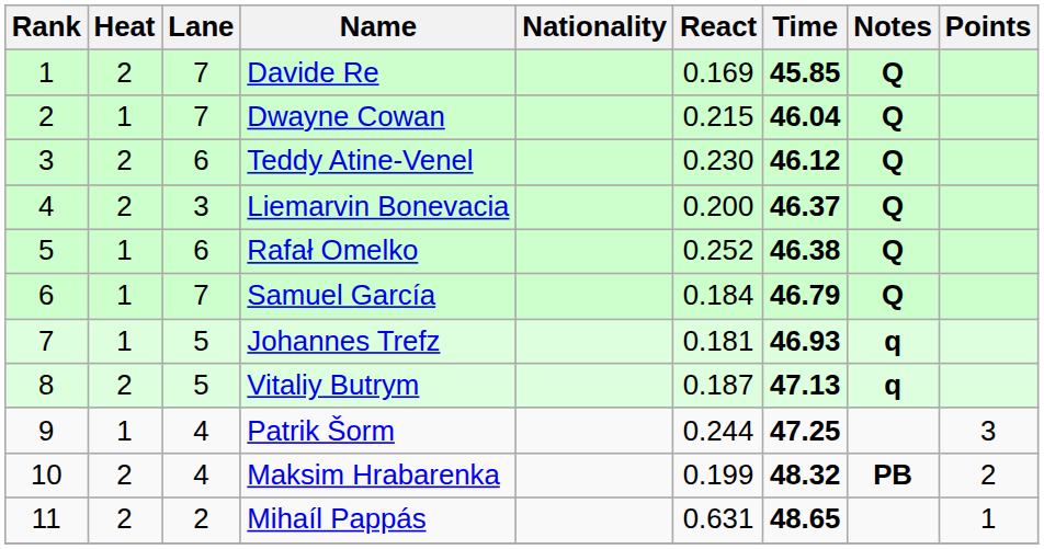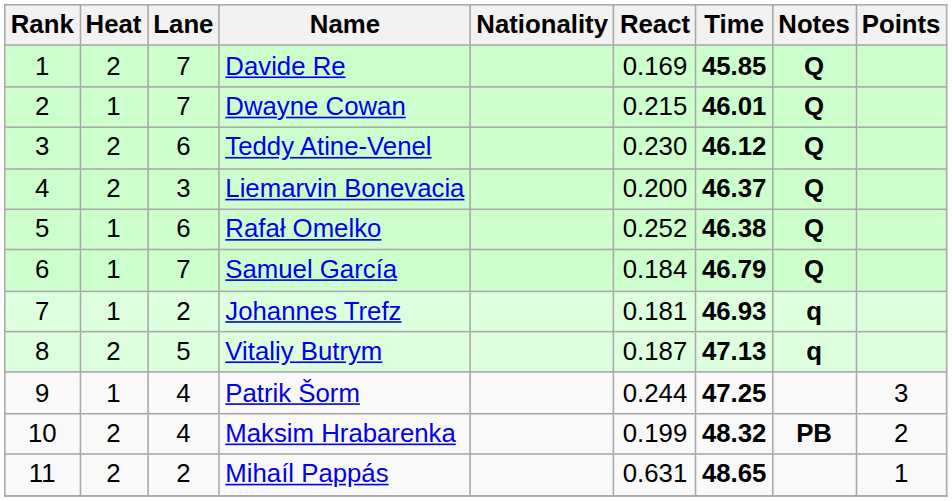Dwayne Cowan | Time: 46.04 -> 46.01
Johannes Trefz | Lane: 5 -> 2
